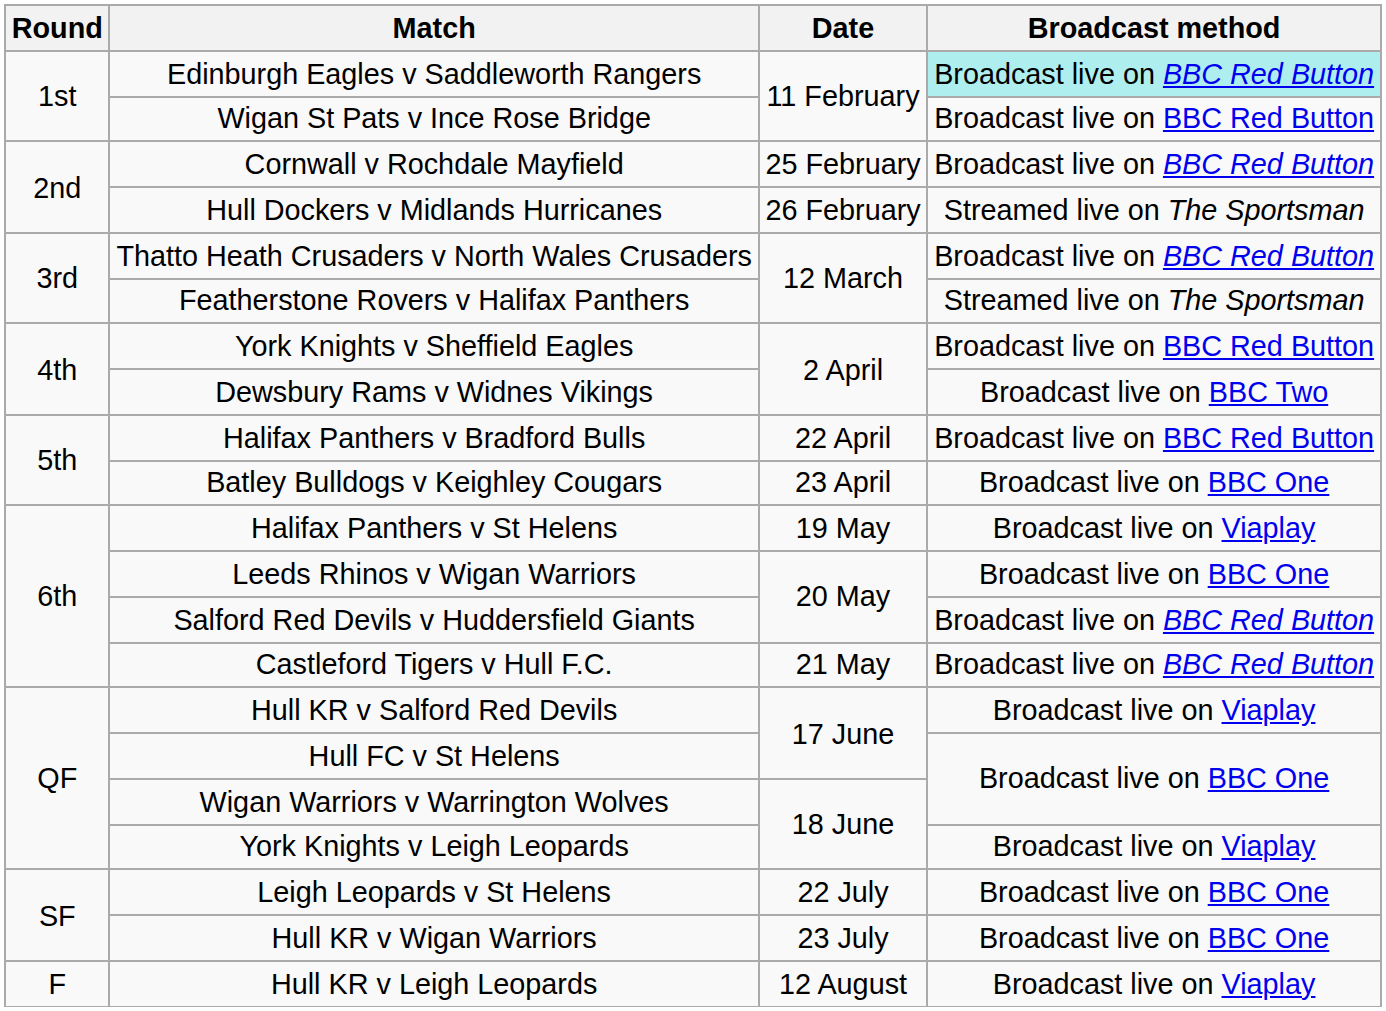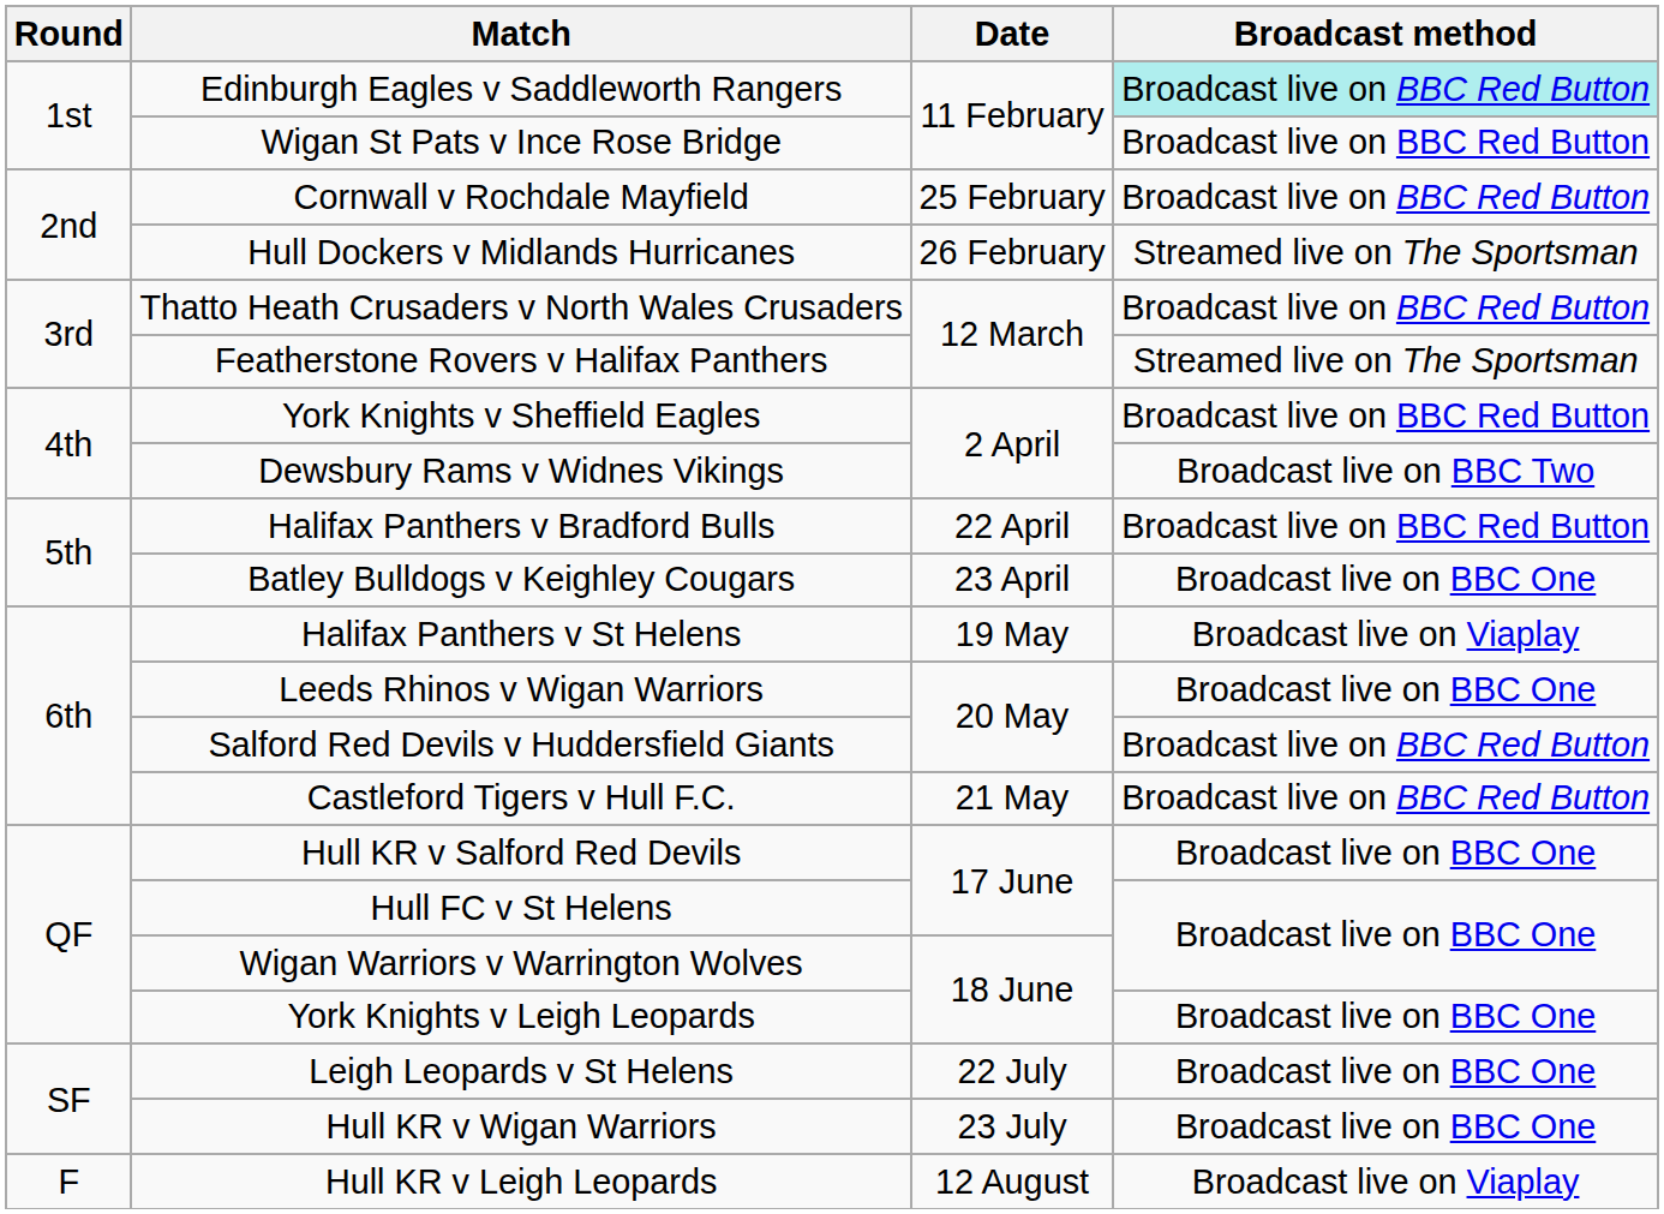Hull KR v Salford Red Devils | Broadcast method: Broadcast live on Viaplay -> Broadcast live on BBC One
York Knights v Leigh Leopards | Broadcast method: Broadcast live on Viaplay -> Broadcast live on BBC One
